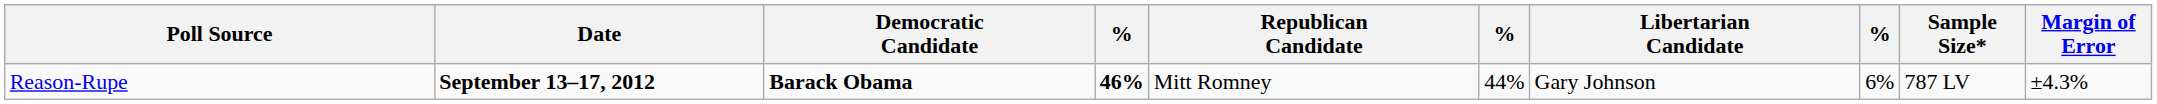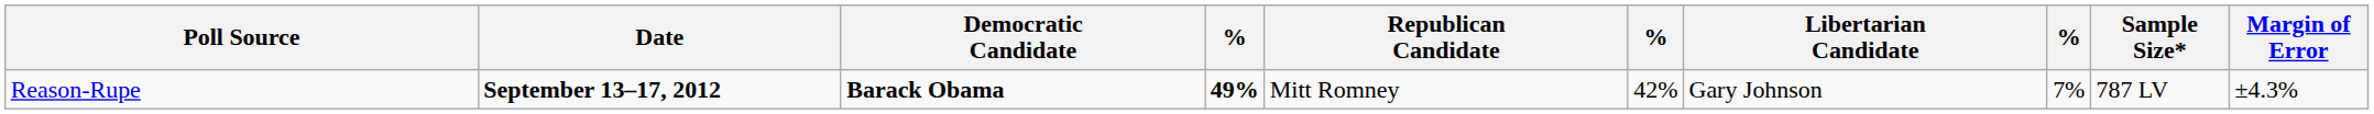Reason-Rupe | column 4: 46% -> 49%
Reason-Rupe | column 6: 44% -> 42%
Reason-Rupe | column 8: 6% -> 7%
